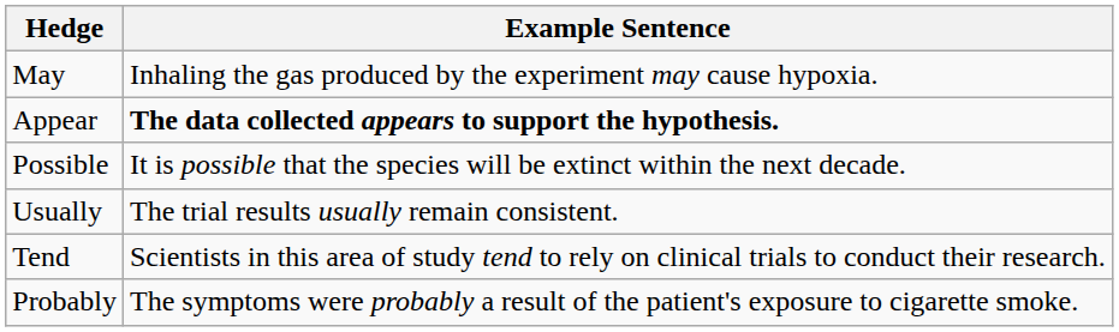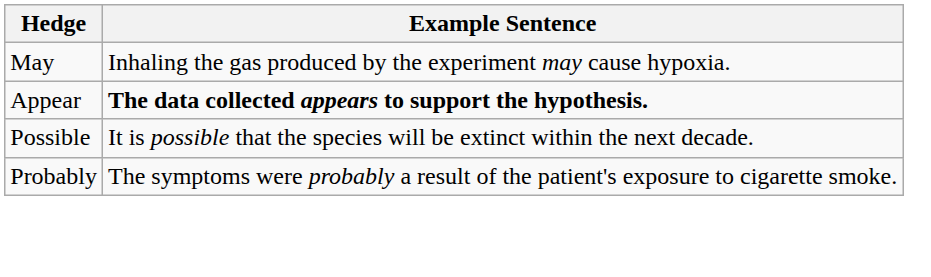- row: Usually | The trial results usually remain consistent.
- row: Tend | Scientists in this area of study tend to rely on clinical trials to conduct their research.
